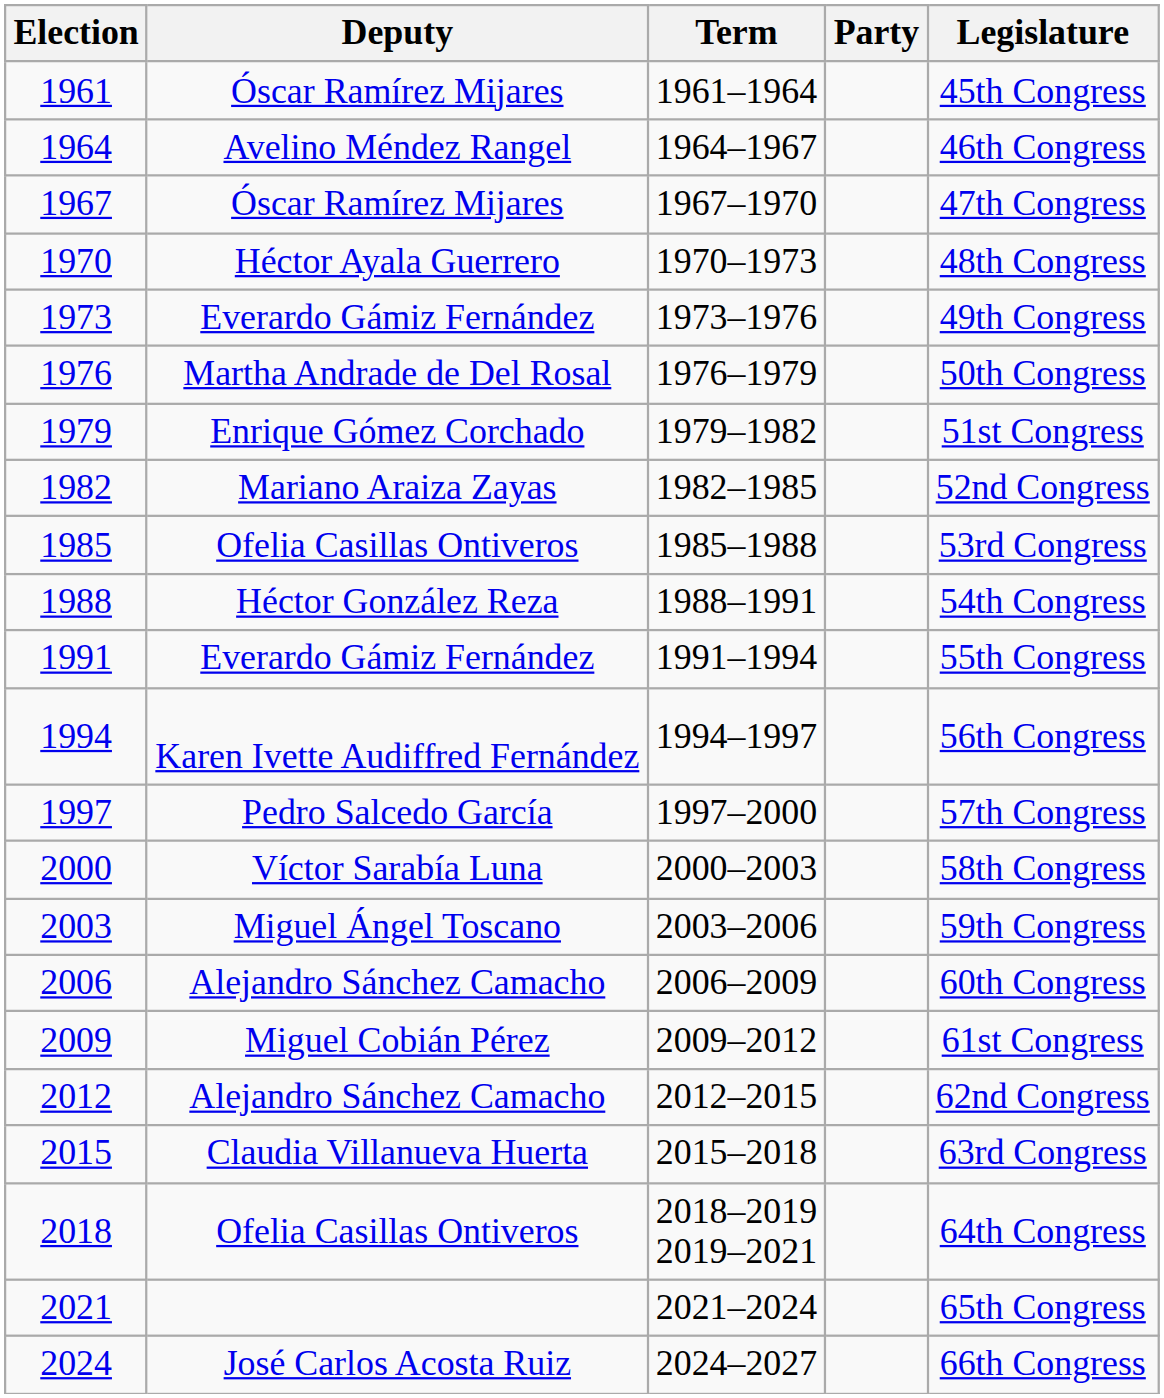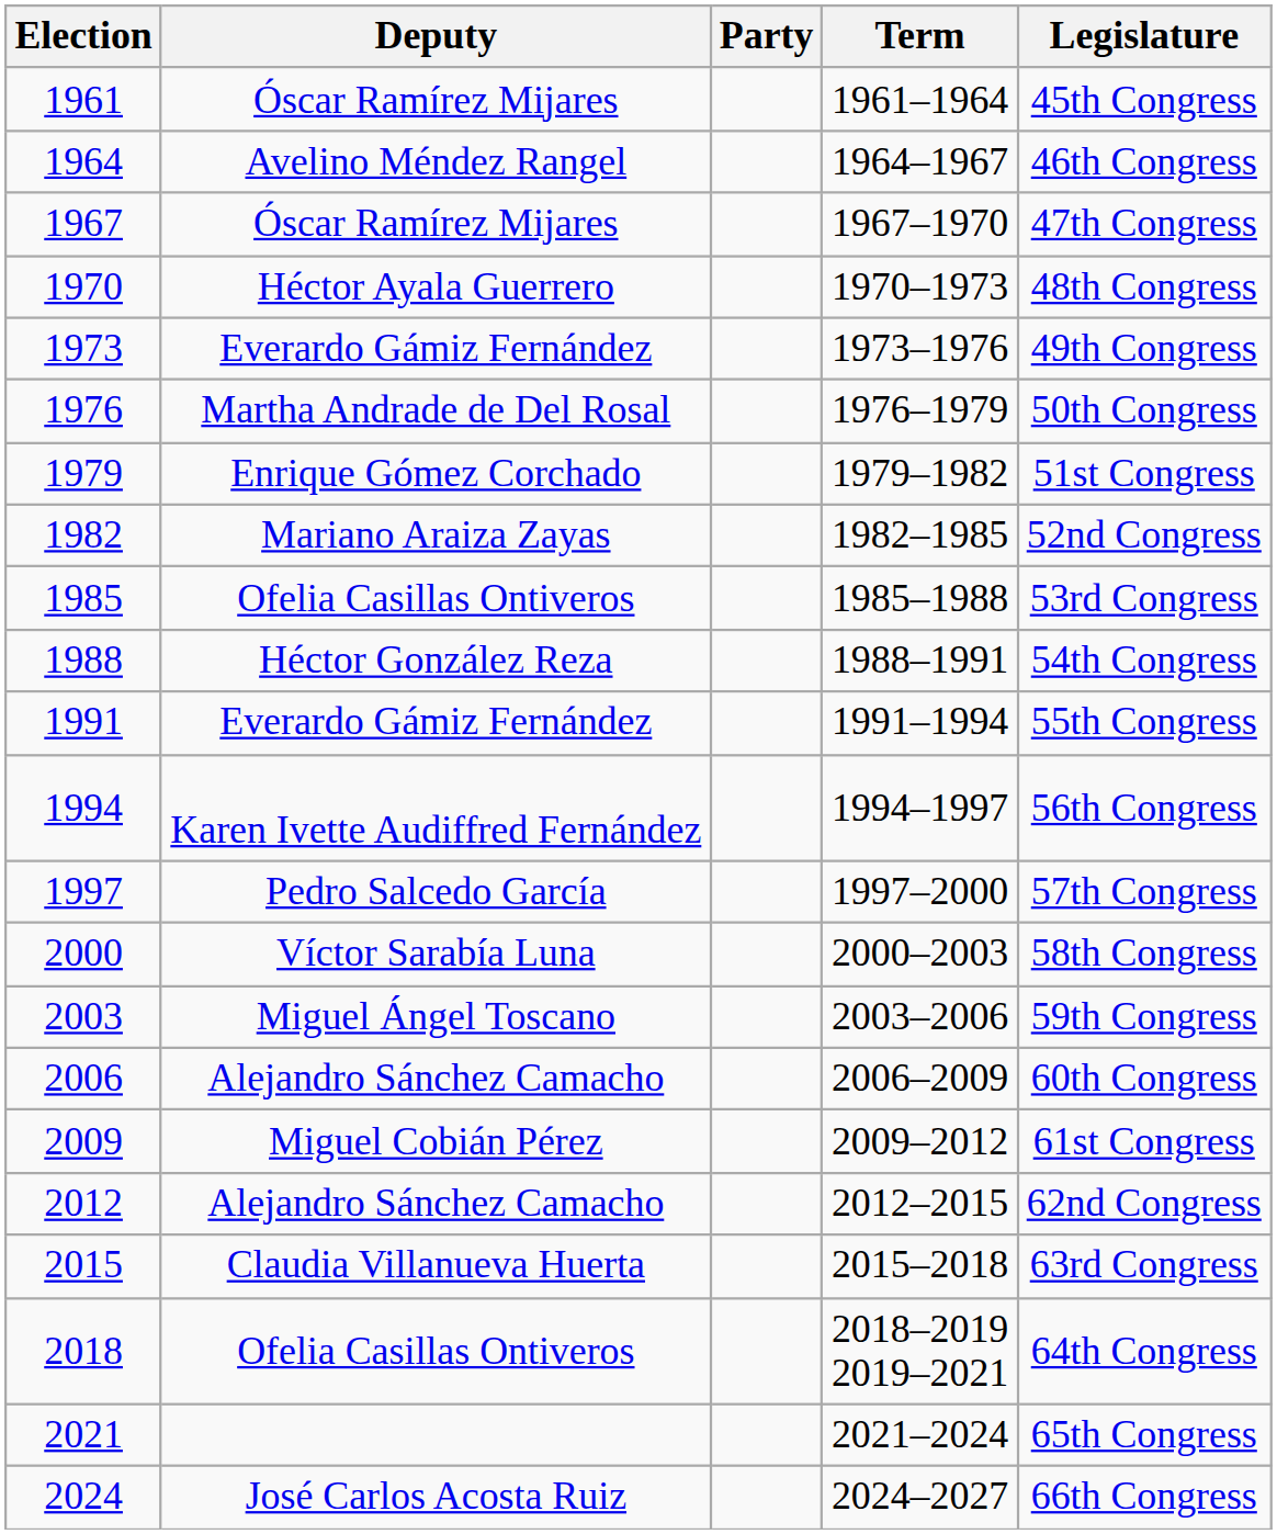columns swapped: Party <-> Term
